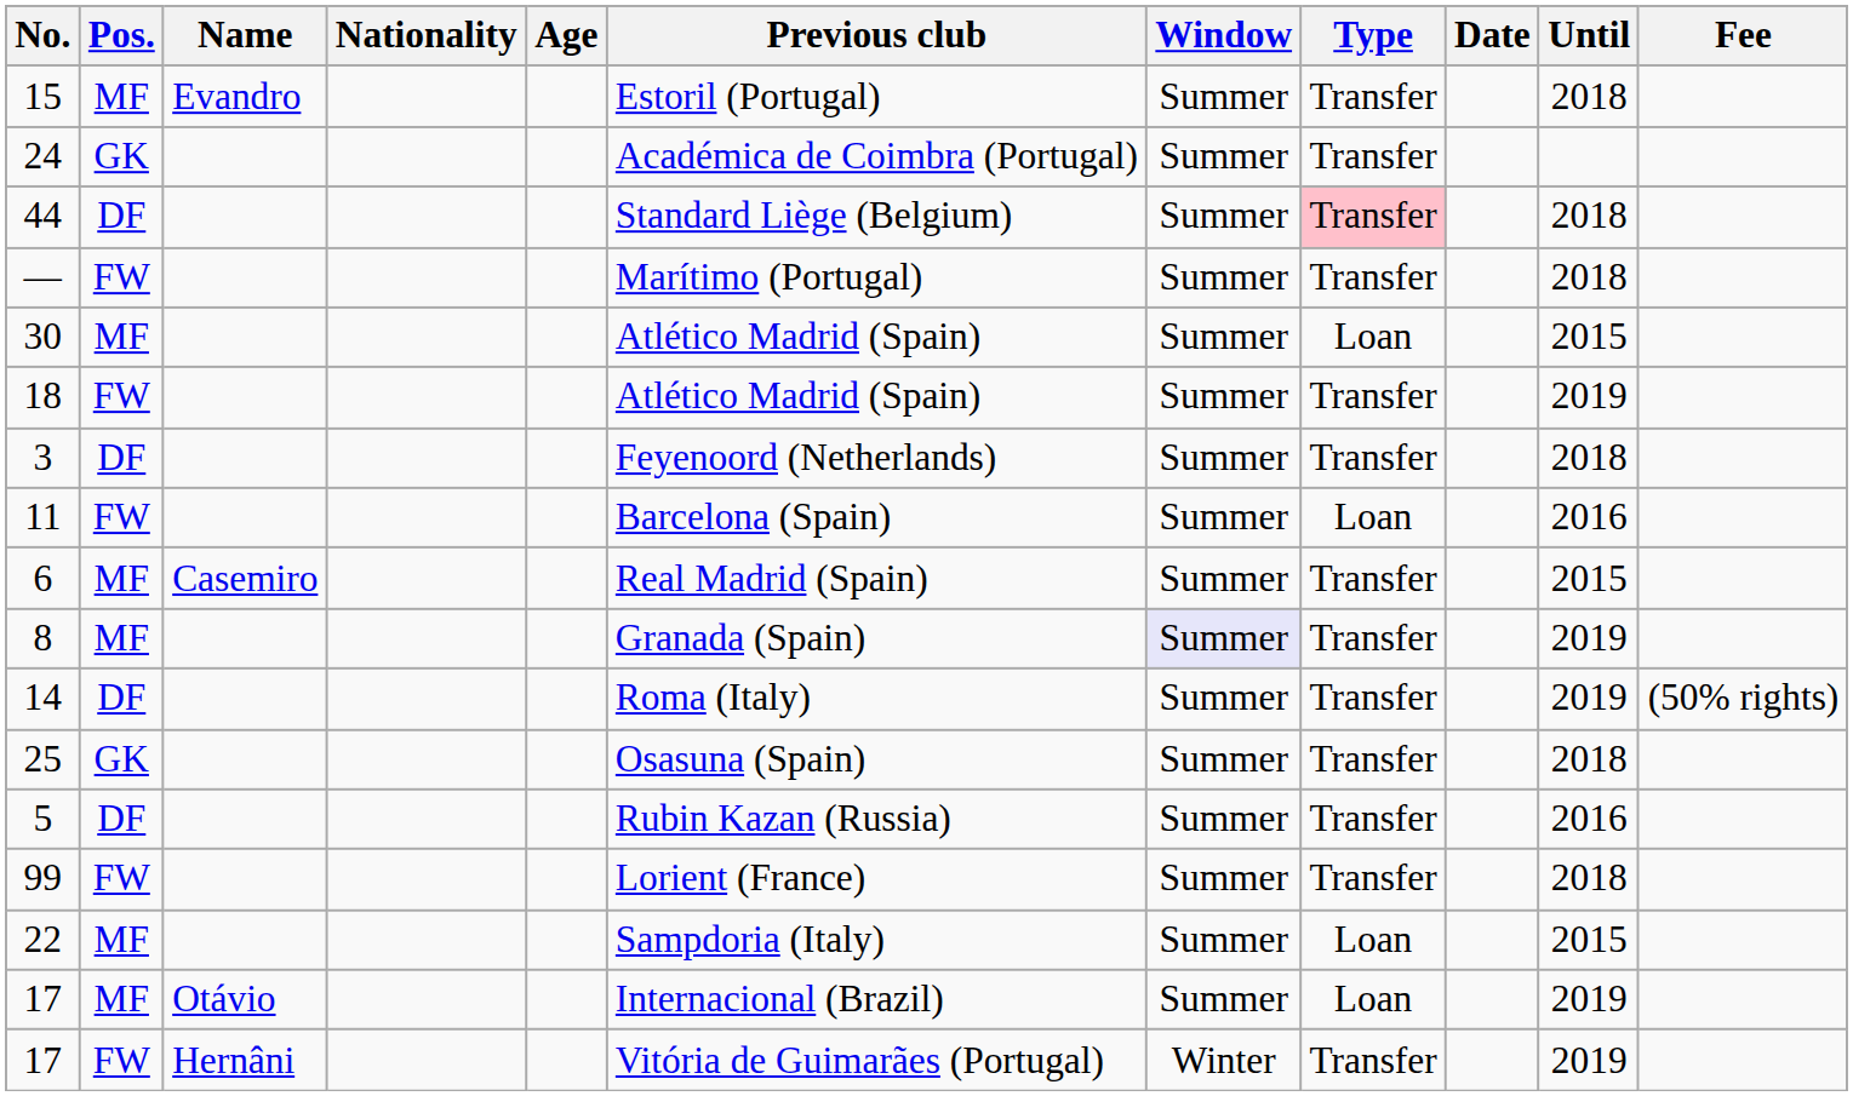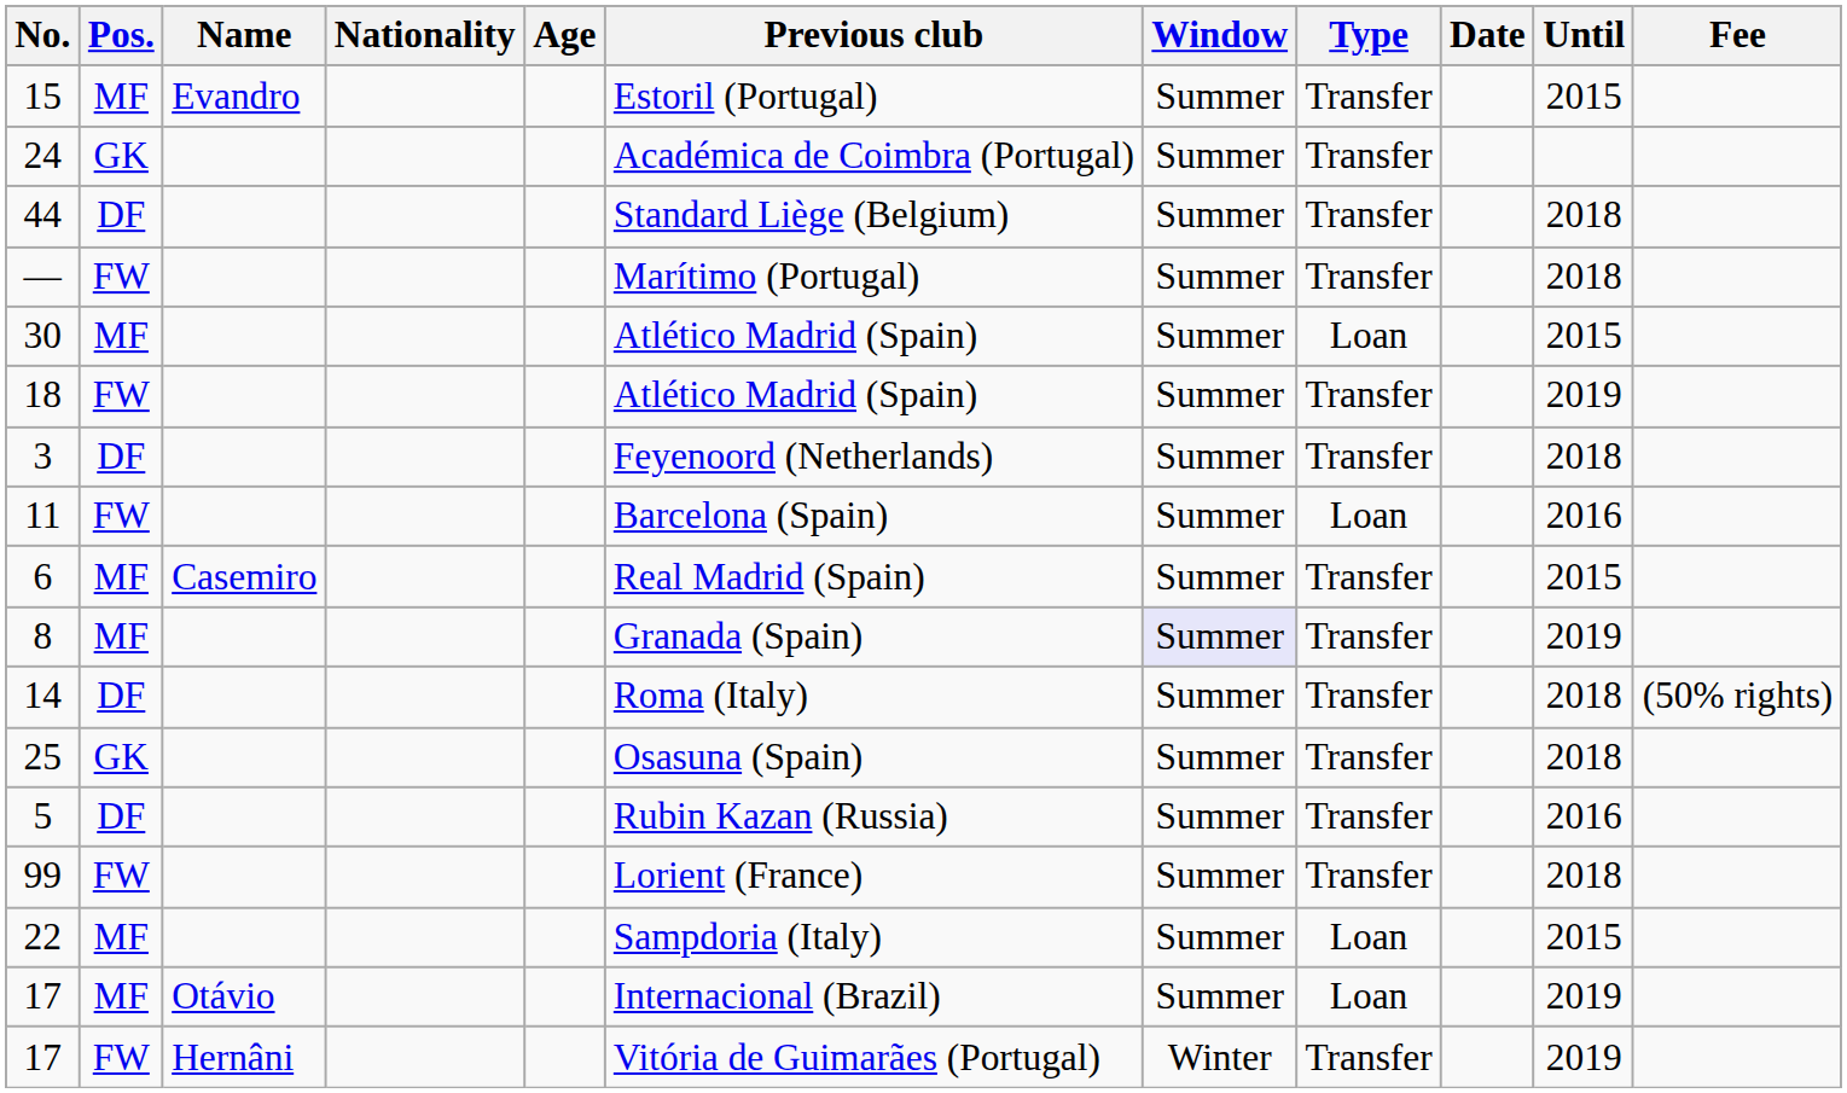15 | Until: 2018 -> 2015
44 | Type: pink background -> no background
14 | Until: 2019 -> 2018
